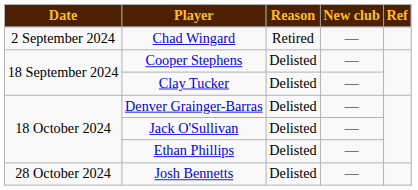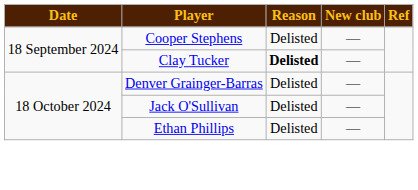- row: 2 September 2024 | Chad Wingard | Retired | —
Clay Tucker | Reason: normal -> bold
- row: 28 October 2024 | Josh Bennetts | Delisted | —
